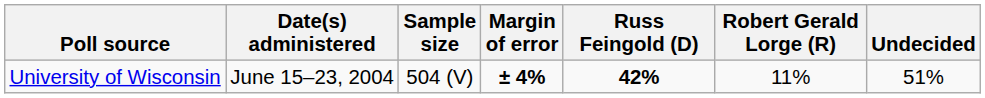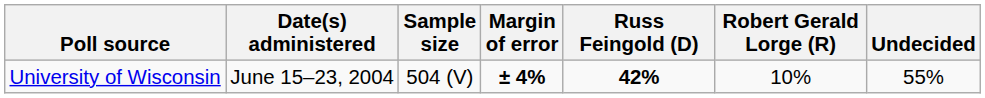University of Wisconsin | Robert Gerald Lorge (R): 11% -> 10%
University of Wisconsin | Undecided: 51% -> 55%
